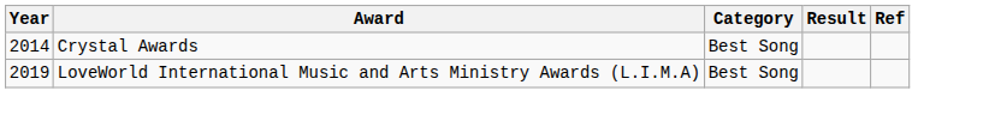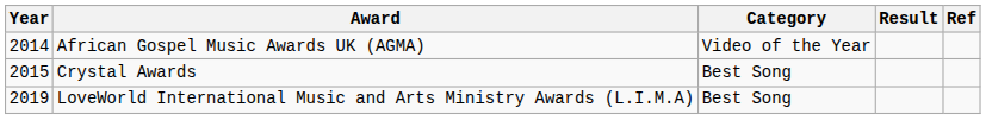+ row: 2014 | African Gospel Music Awards UK (AGMA) | Video of the Year
Crystal Awards | Year: 2014 -> 2015
